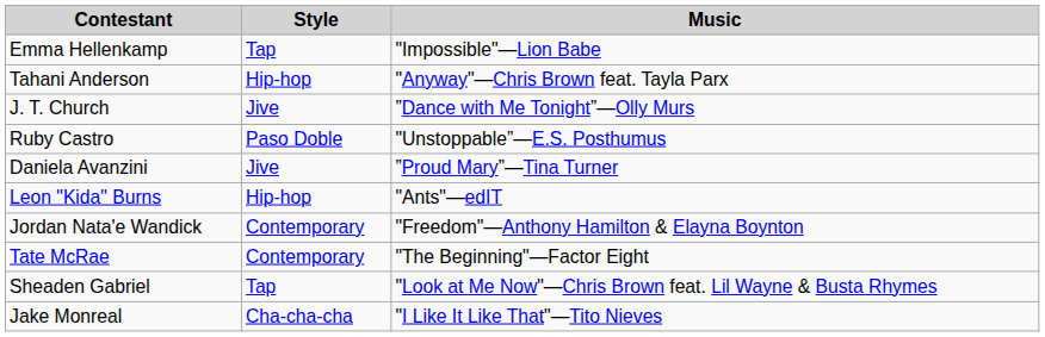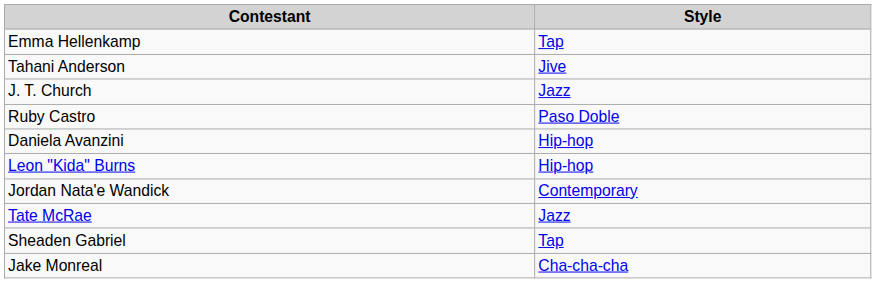- column: Music | "Impossible"—Lion Babe | "Anyway"—Chris Brown feat. Tayla Parx | ”Dance with Me Tonight”—Olly Murs | "Unstoppable”—E.S. Posthumus | ”Proud Mary”—Tina Turner | "Ants"—edIT | "Freedom"—Anthony Hamilton & Elayna Boynton | "The Beginning"—Factor Eight | "Look at Me Now"—Chris Brown feat. Lil Wayne & Busta Rhymes | "I Like It Like That"—Tito Nieves
Tahani Anderson | Style: Hip-hop -> Jive
J. T. Church | Style: Jive -> Jazz
Daniela Avanzini | Style: Jive -> Hip-hop
Tate McRae | Style: Contemporary -> Jazz
